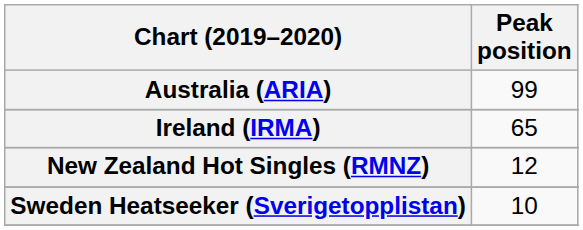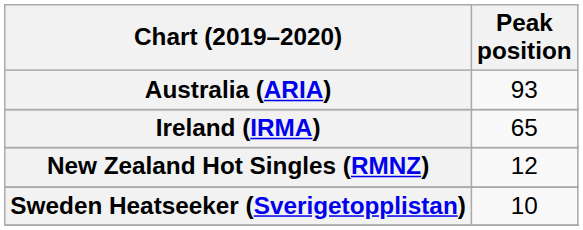Australia (ARIA) | Peak position: 99 -> 93
